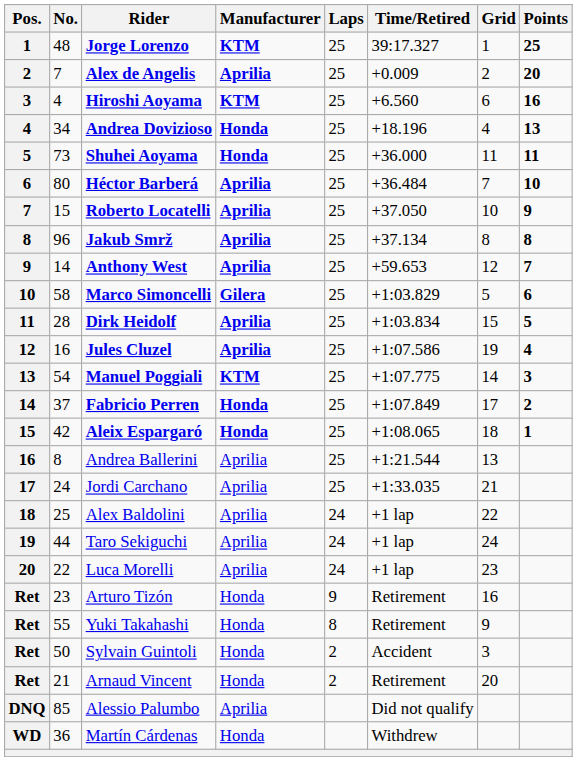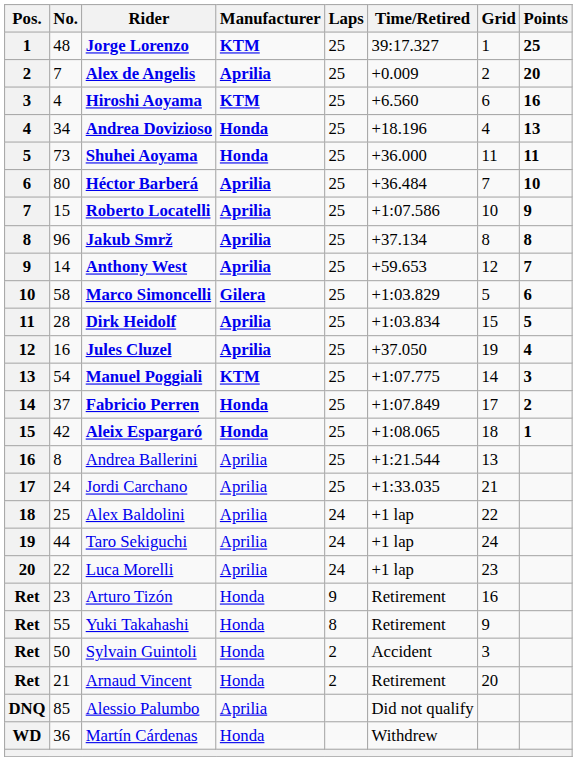Roberto Locatelli | Time/Retired: +37.050 -> +1:07.586
Jules Cluzel | Time/Retired: +1:07.586 -> +37.050
